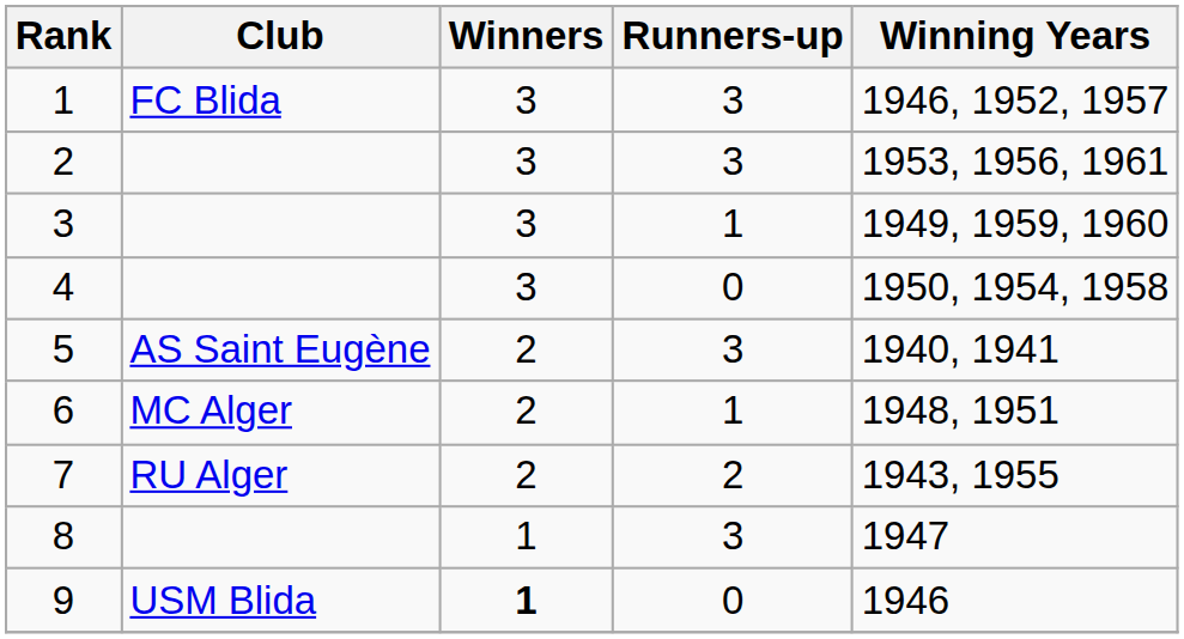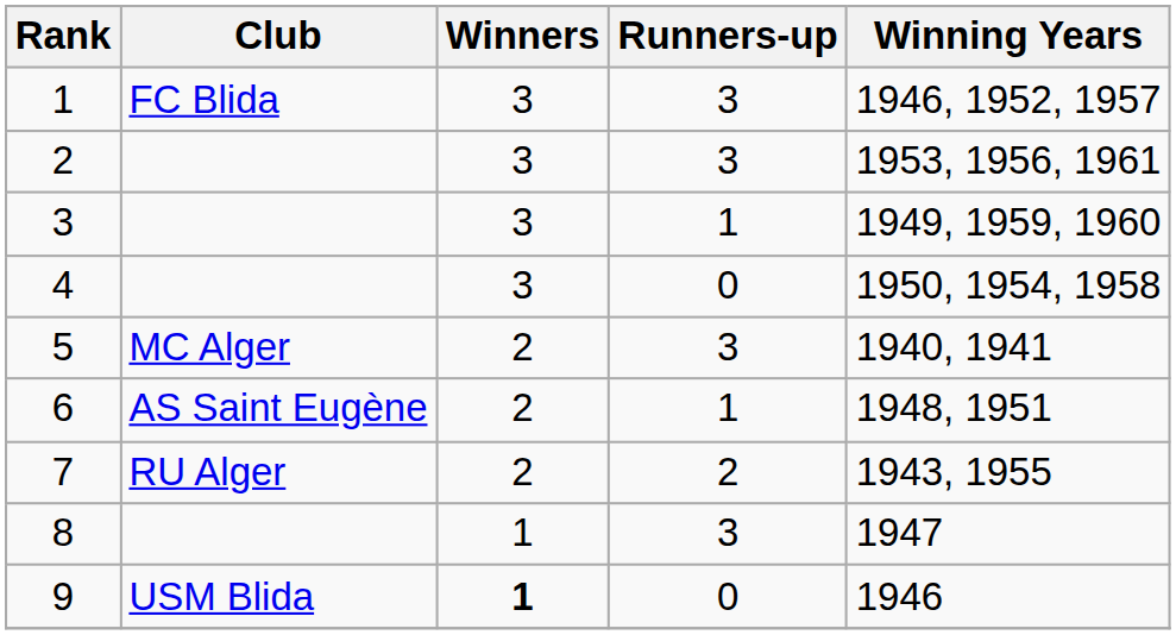5 | Club: AS Saint Eugène -> MC Alger
6 | Club: MC Alger -> AS Saint Eugène
